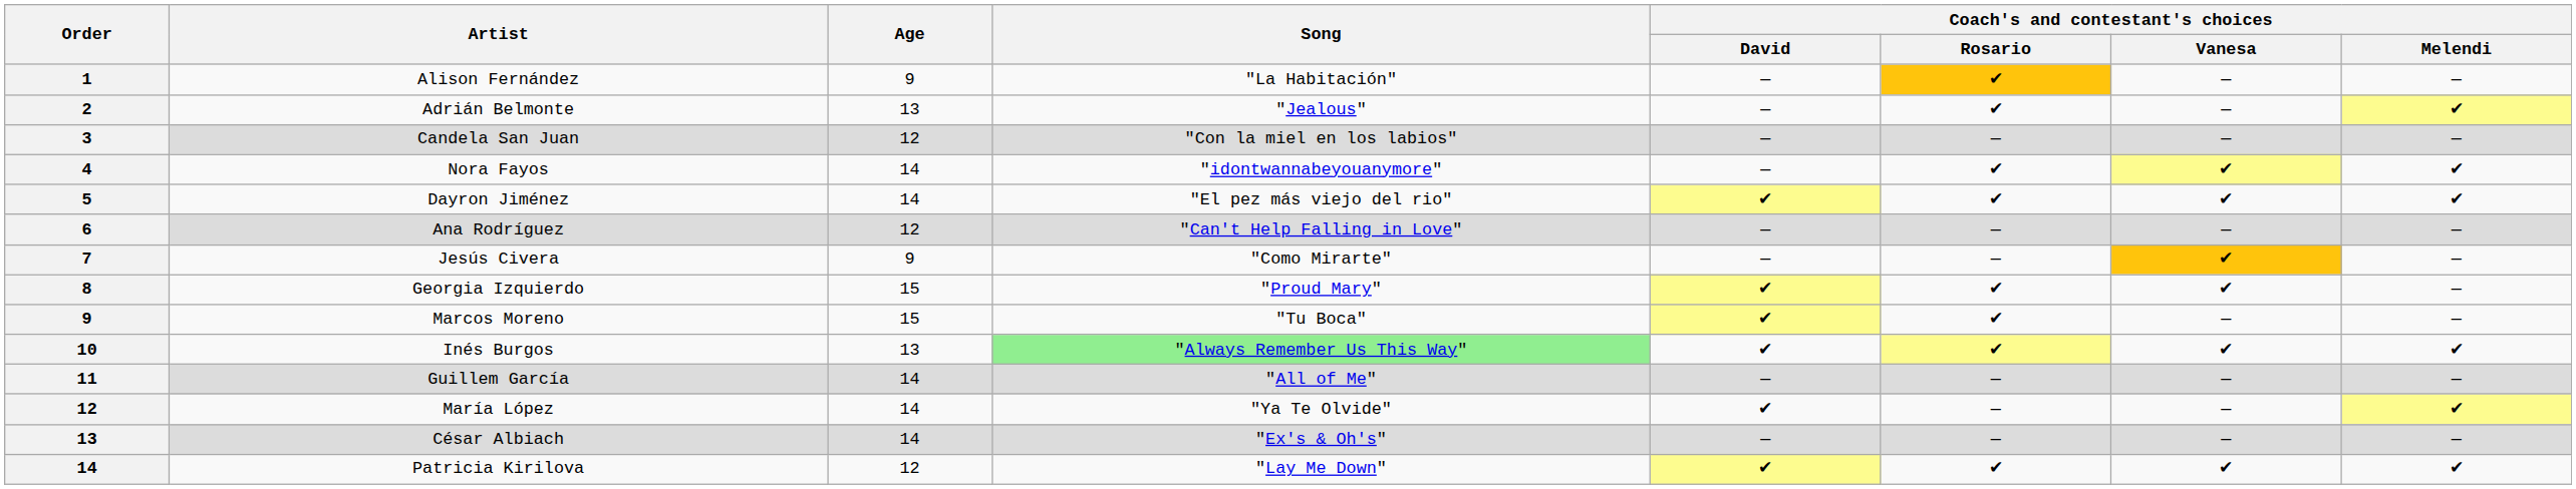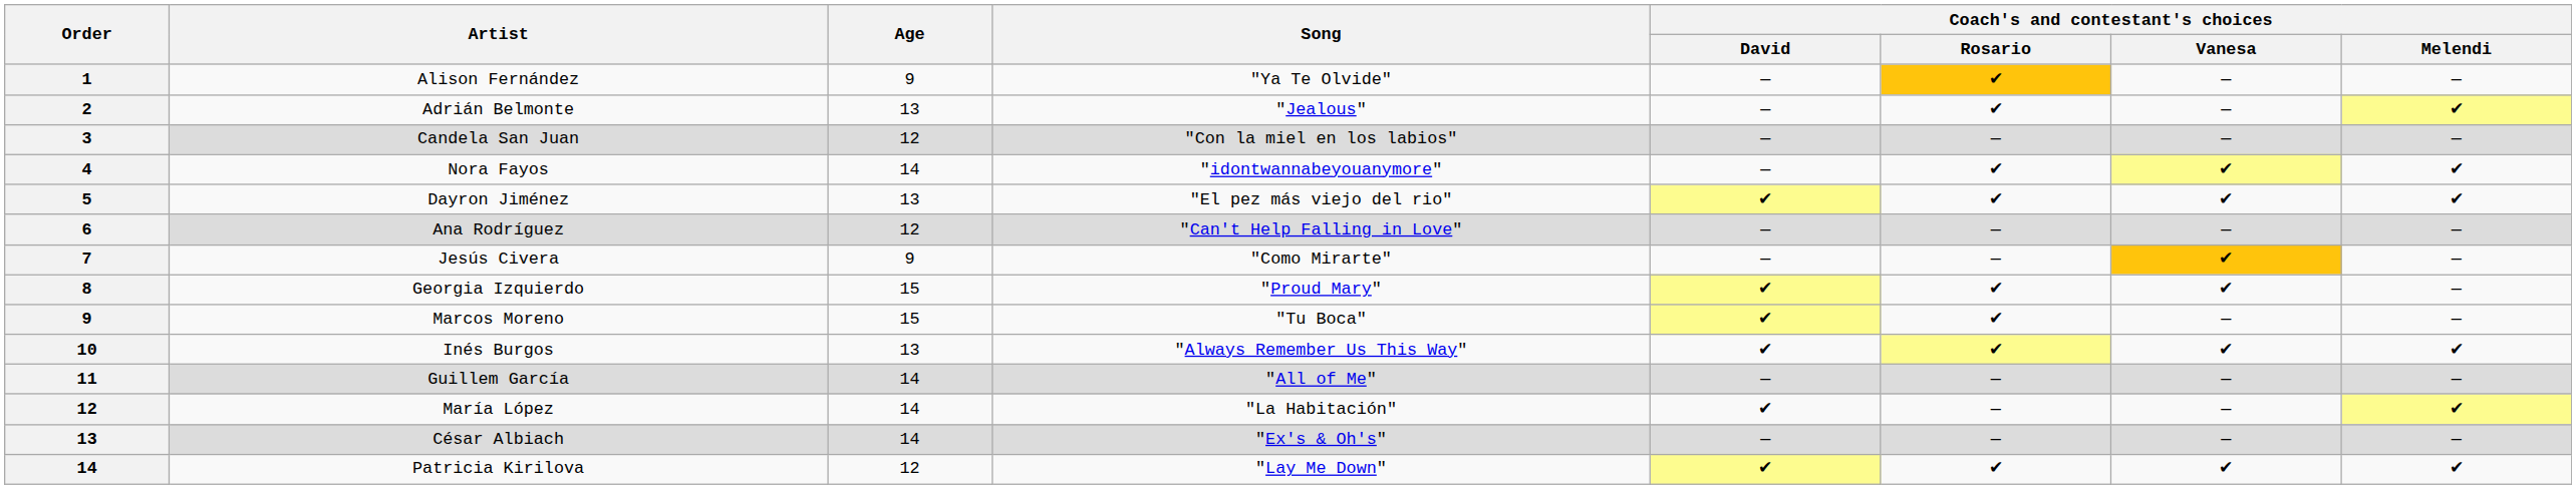Alison Fernández | Song: "La Habitación" -> "Ya Te Olvide"
Dayron Jiménez | Age: 14 -> 13
Inés Burgos | Song: lightgreen background -> no background
María López | Song: "Ya Te Olvide" -> "La Habitación"
